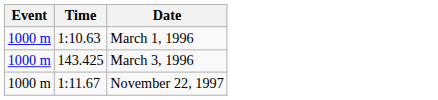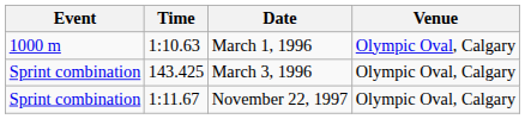+ column: Venue | Olympic Oval, Calgary | Olympic Oval, Calgary | Olympic Oval, Calgary
March 3, 1996 | Event: 1000 m -> Sprint combination
November 22, 1997 | Event: 1000 m -> Sprint combination
